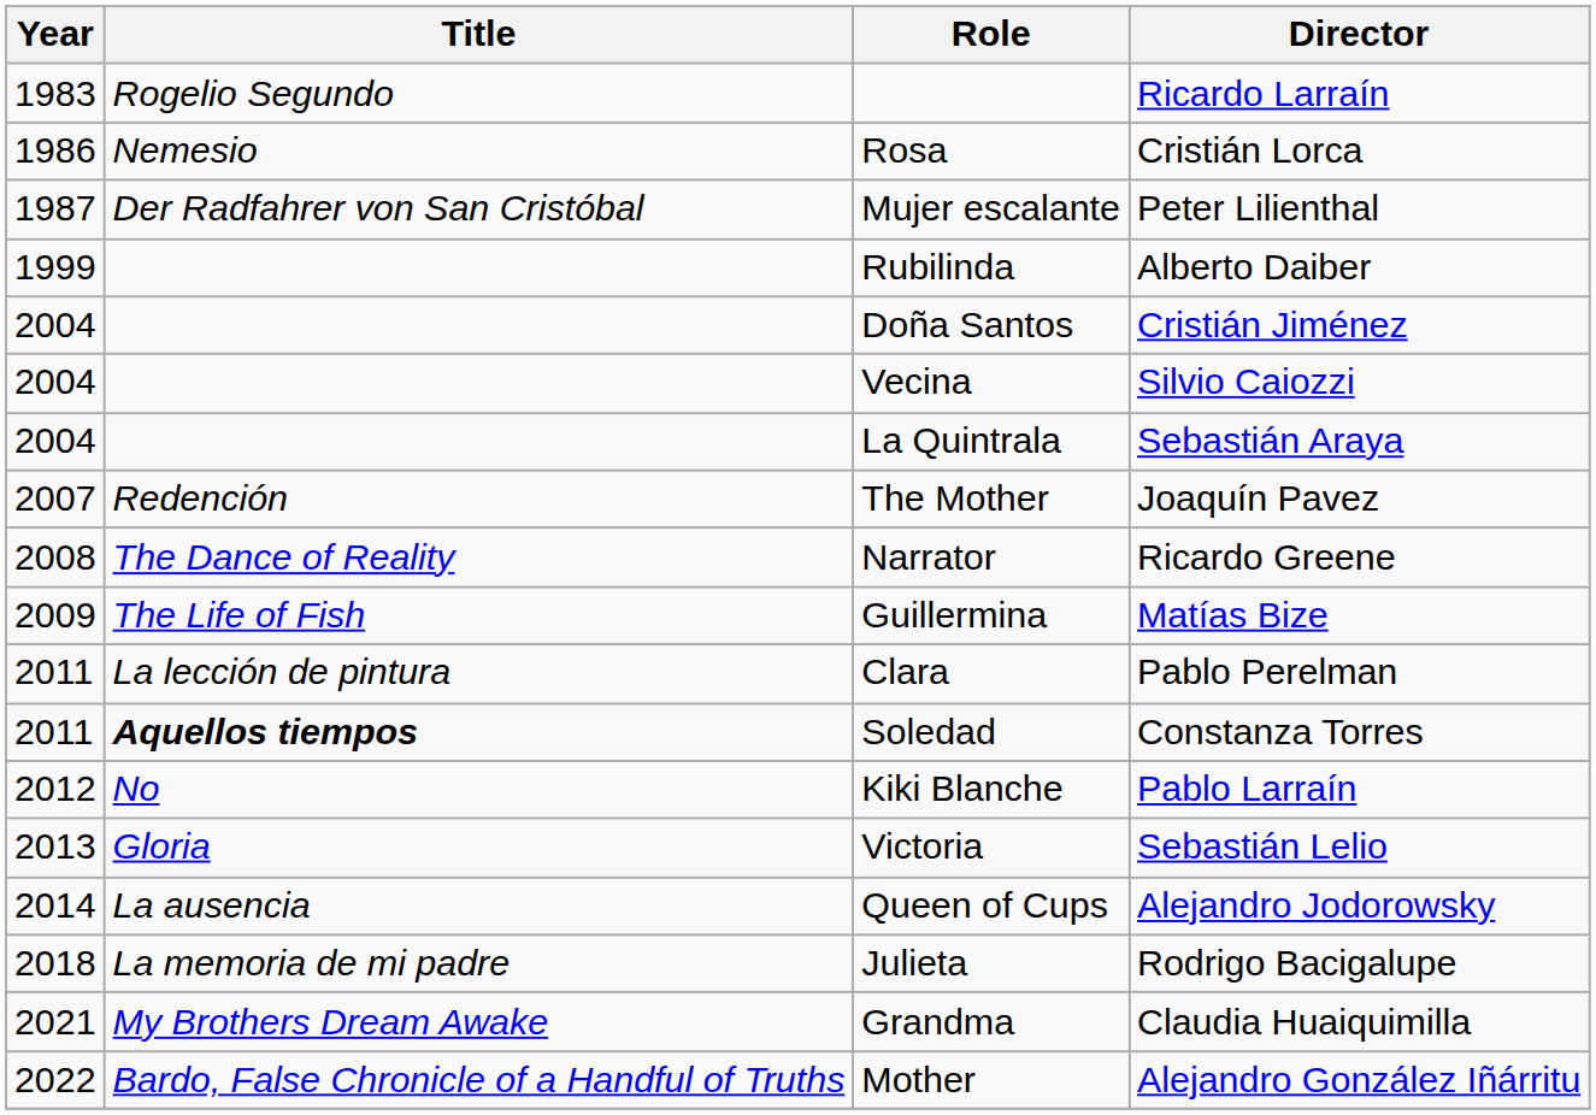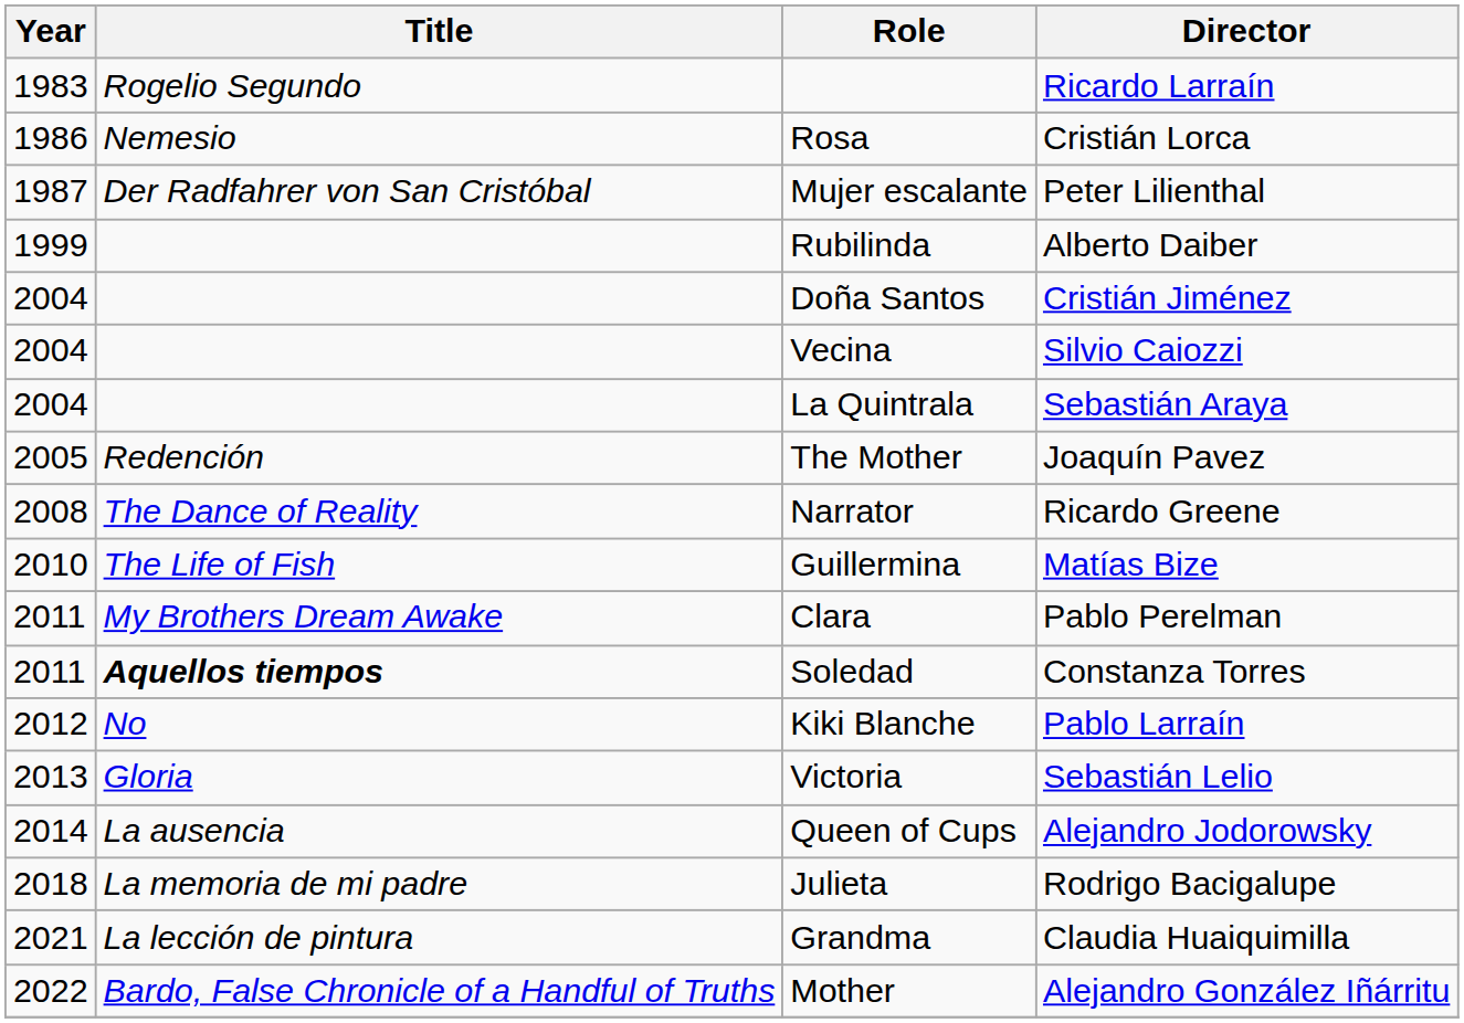The Mother | Year: 2007 -> 2005
Guillermina | Year: 2009 -> 2010
Clara | Title: La lección de pintura -> My Brothers Dream Awake
Grandma | Title: My Brothers Dream Awake -> La lección de pintura
